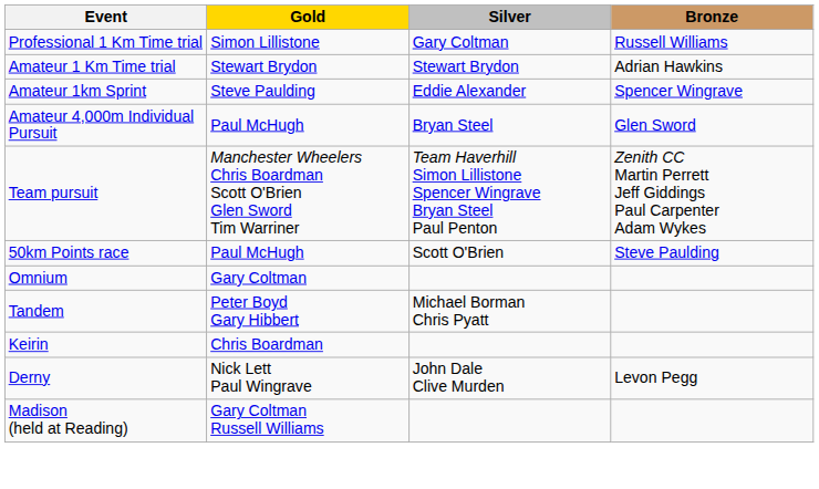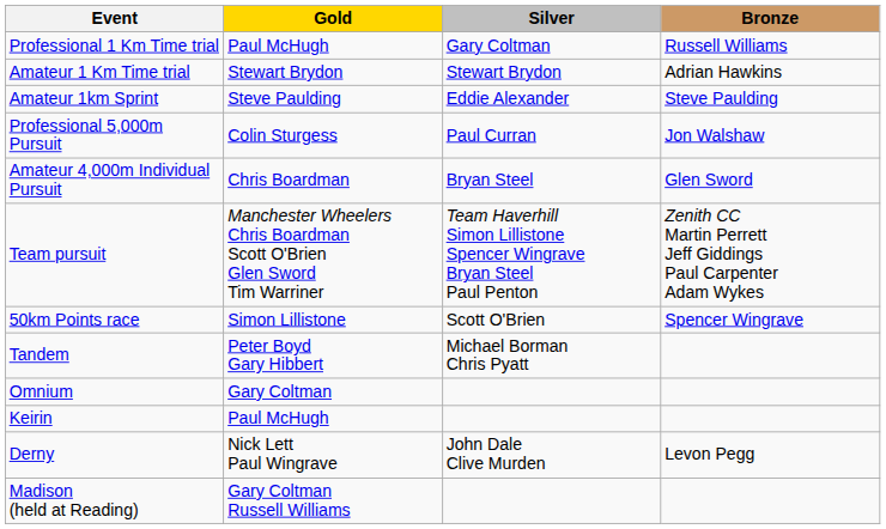Professional 1 Km Time trial | Gold: Simon Lillistone -> Paul McHugh
Amateur 1km Sprint | Bronze: Spencer Wingrave -> Steve Paulding
+ row: Professional 5,000m Pursuit | Colin Sturgess | Paul Curran | Jon Walshaw
Amateur 4,000m Individual Pursuit | Gold: Paul McHugh -> Chris Boardman
50km Points race | Gold: Paul McHugh -> Simon Lillistone
50km Points race | Bronze: Steve Paulding -> Spencer Wingrave
rows swapped: Tandem <-> Omnium
Keirin | Gold: Chris Boardman -> Paul McHugh
